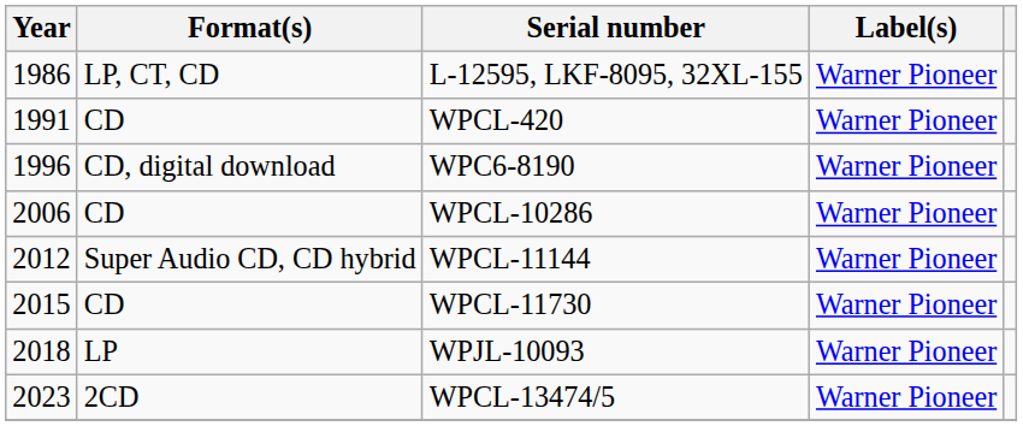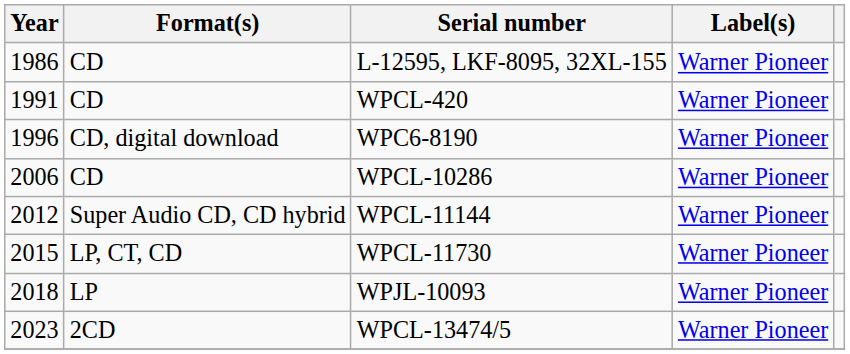L-12595, LKF-8095, 32XL-155 | Format(s): LP, CT, CD -> CD
WPCL-11730 | Format(s): CD -> LP, CT, CD
